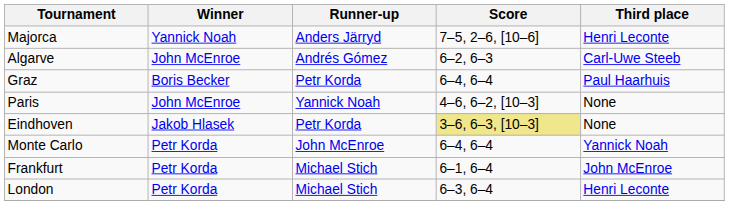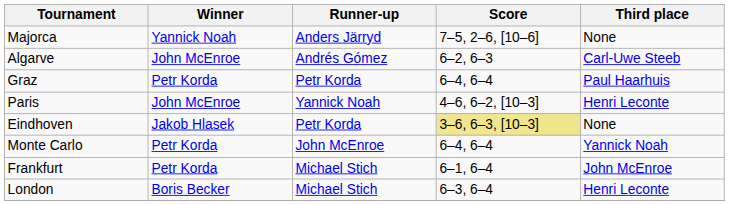Majorca | Third place: Henri Leconte -> None
Graz | Winner: Boris Becker -> Petr Korda
Paris | Third place: None -> Henri Leconte
London | Winner: Petr Korda -> Boris Becker
